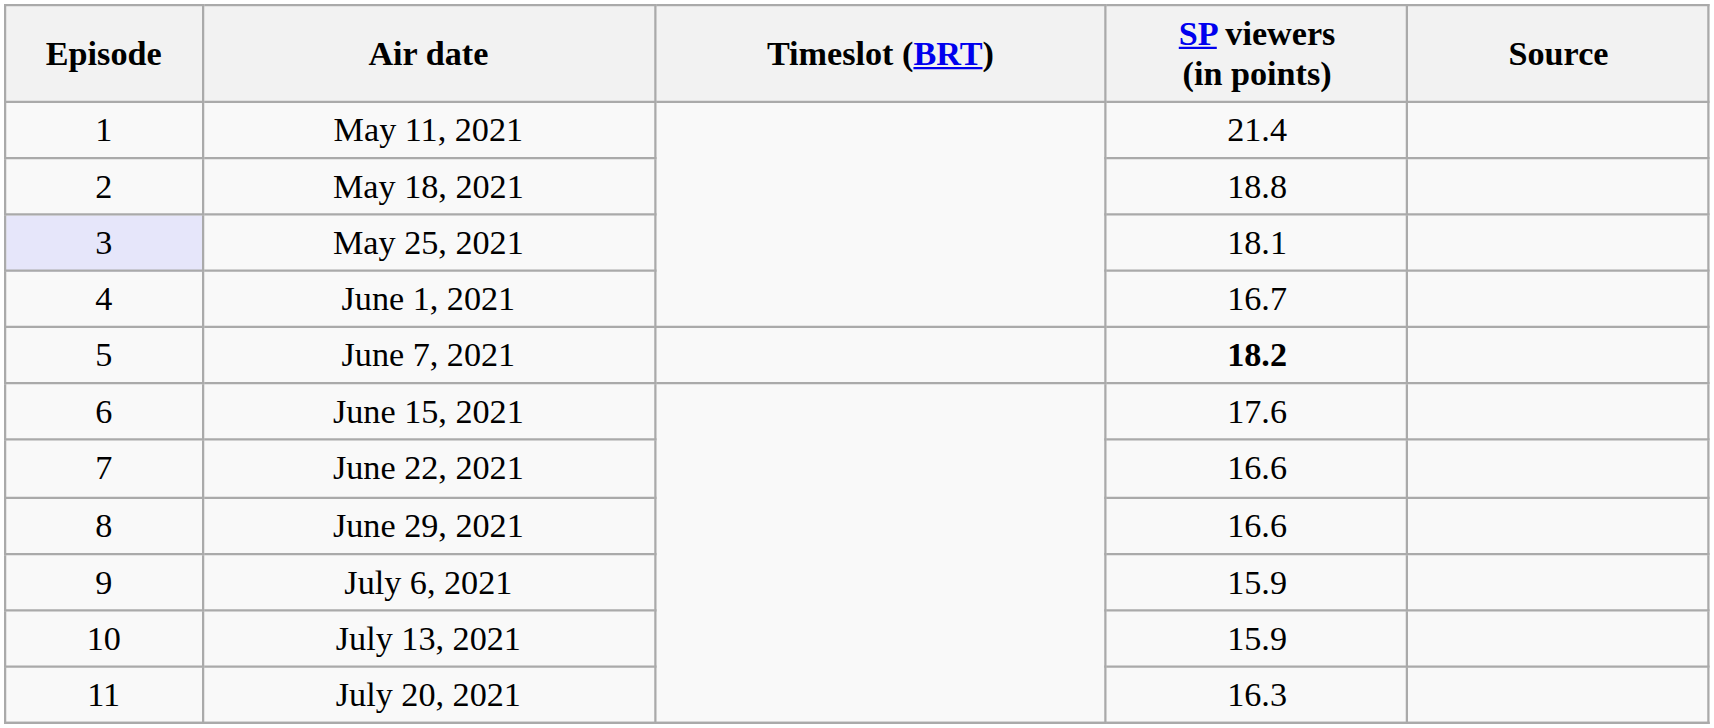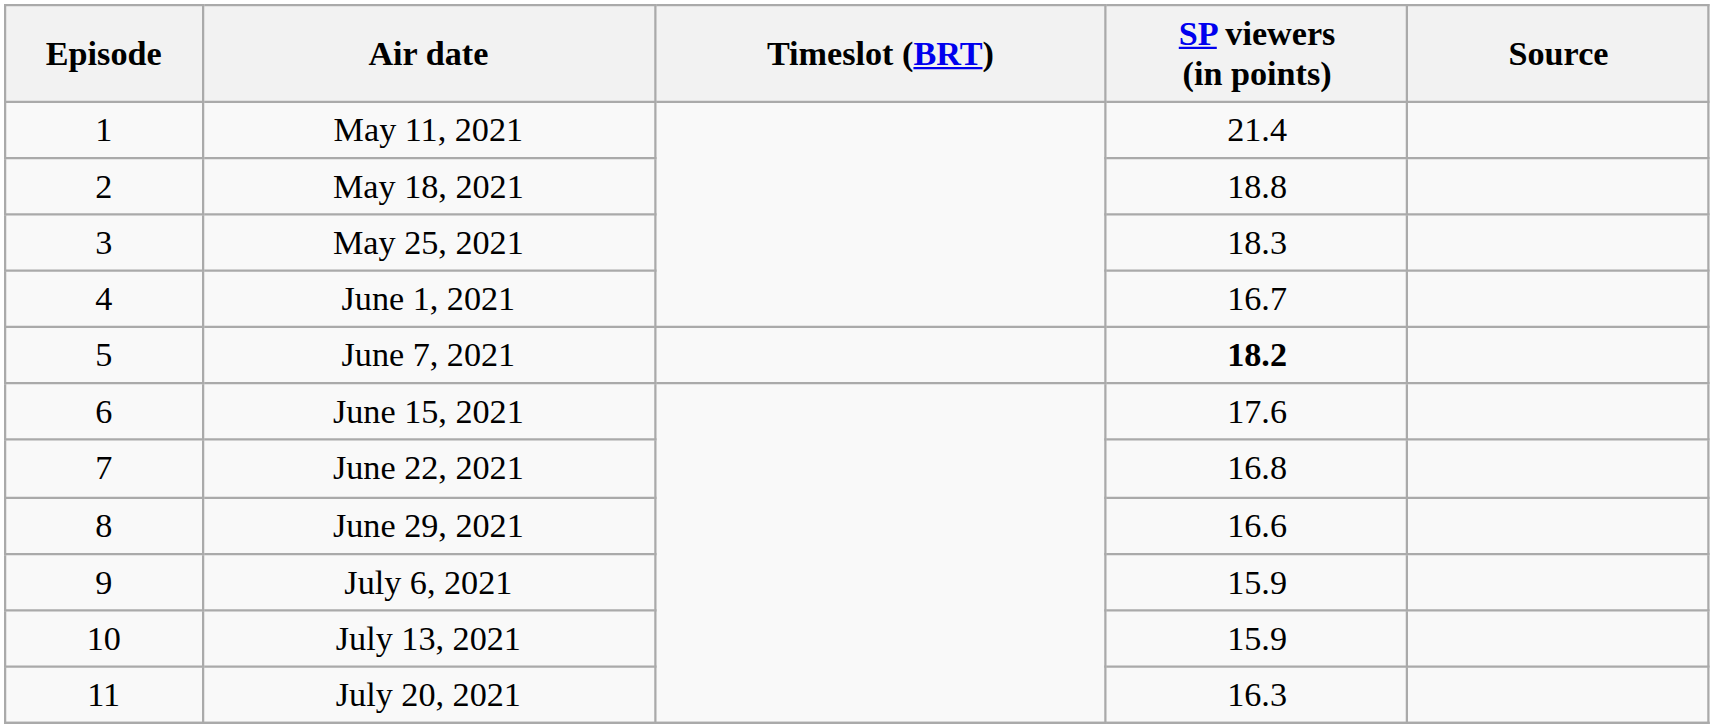May 25, 2021 | Episode: lavender background -> no background
May 25, 2021 | SP viewers (in points): 18.1 -> 18.3
June 22, 2021 | SP viewers (in points): 16.6 -> 16.8
